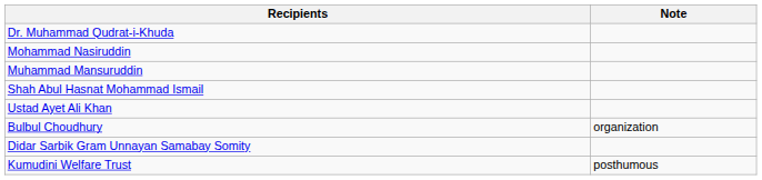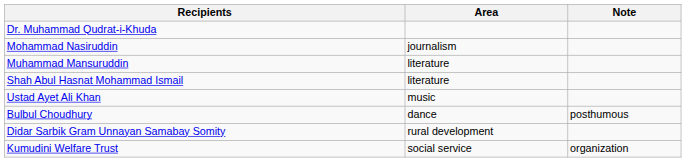+ column: Area | journalism | literature | literature | music | dance | rural development | social service
Bulbul Choudhury | Note: organization -> posthumous
Kumudini Welfare Trust | Note: posthumous -> organization
